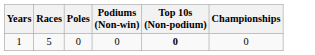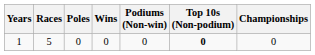+ column: Wins | 0
